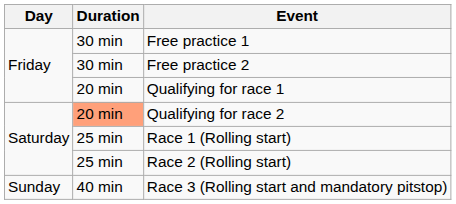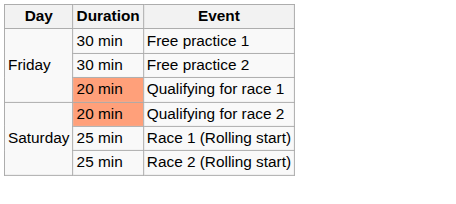Qualifying for race 1 | Duration: no background -> lightsalmon background
- row: Sunday | 40 min | Race 3 (Rolling start and mandatory pitstop)
